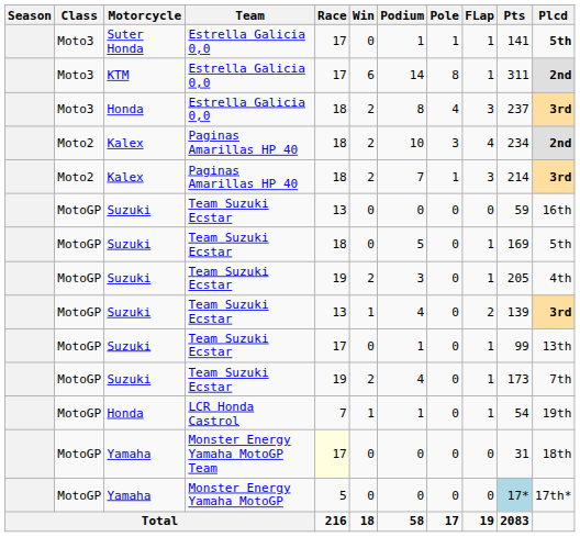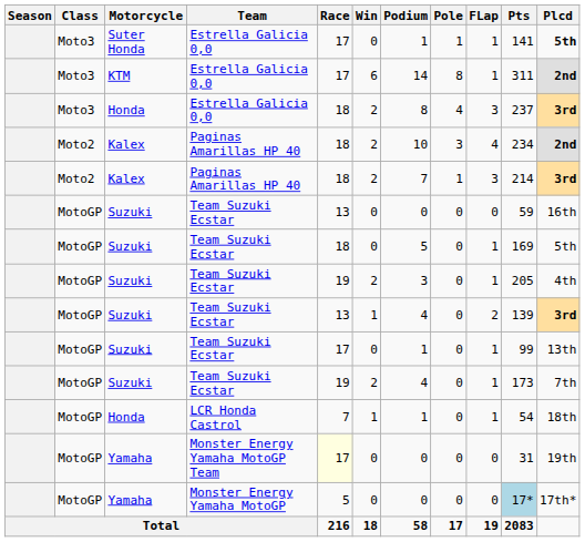Honda / LCR Honda Castrol | Plcd: 19th -> 18th
Yamaha / Monster Energy Yamaha MotoGP Team | Plcd: 18th -> 19th
